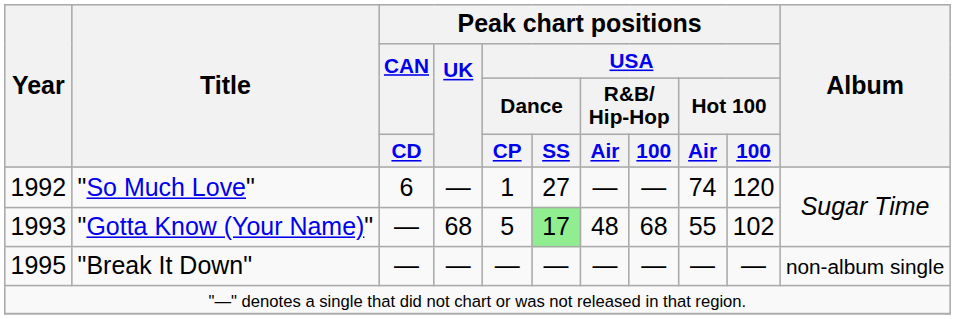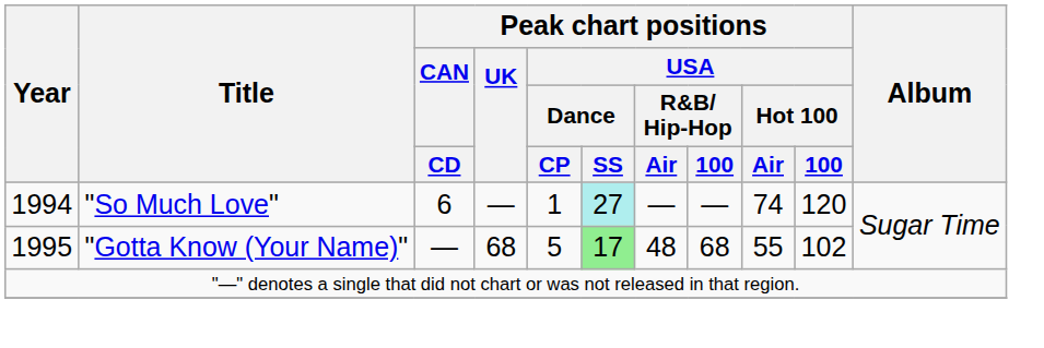"So Much Love" | Year: 1992 -> 1994
"So Much Love" | Peak chart positions / USA / Dance / SS: no background -> paleturquoise background
"Gotta Know (Your Name)" | Year: 1993 -> 1995
- row: 1995 | "Break It Down" | — | — | — | — | — | — | — | — | non-album single
